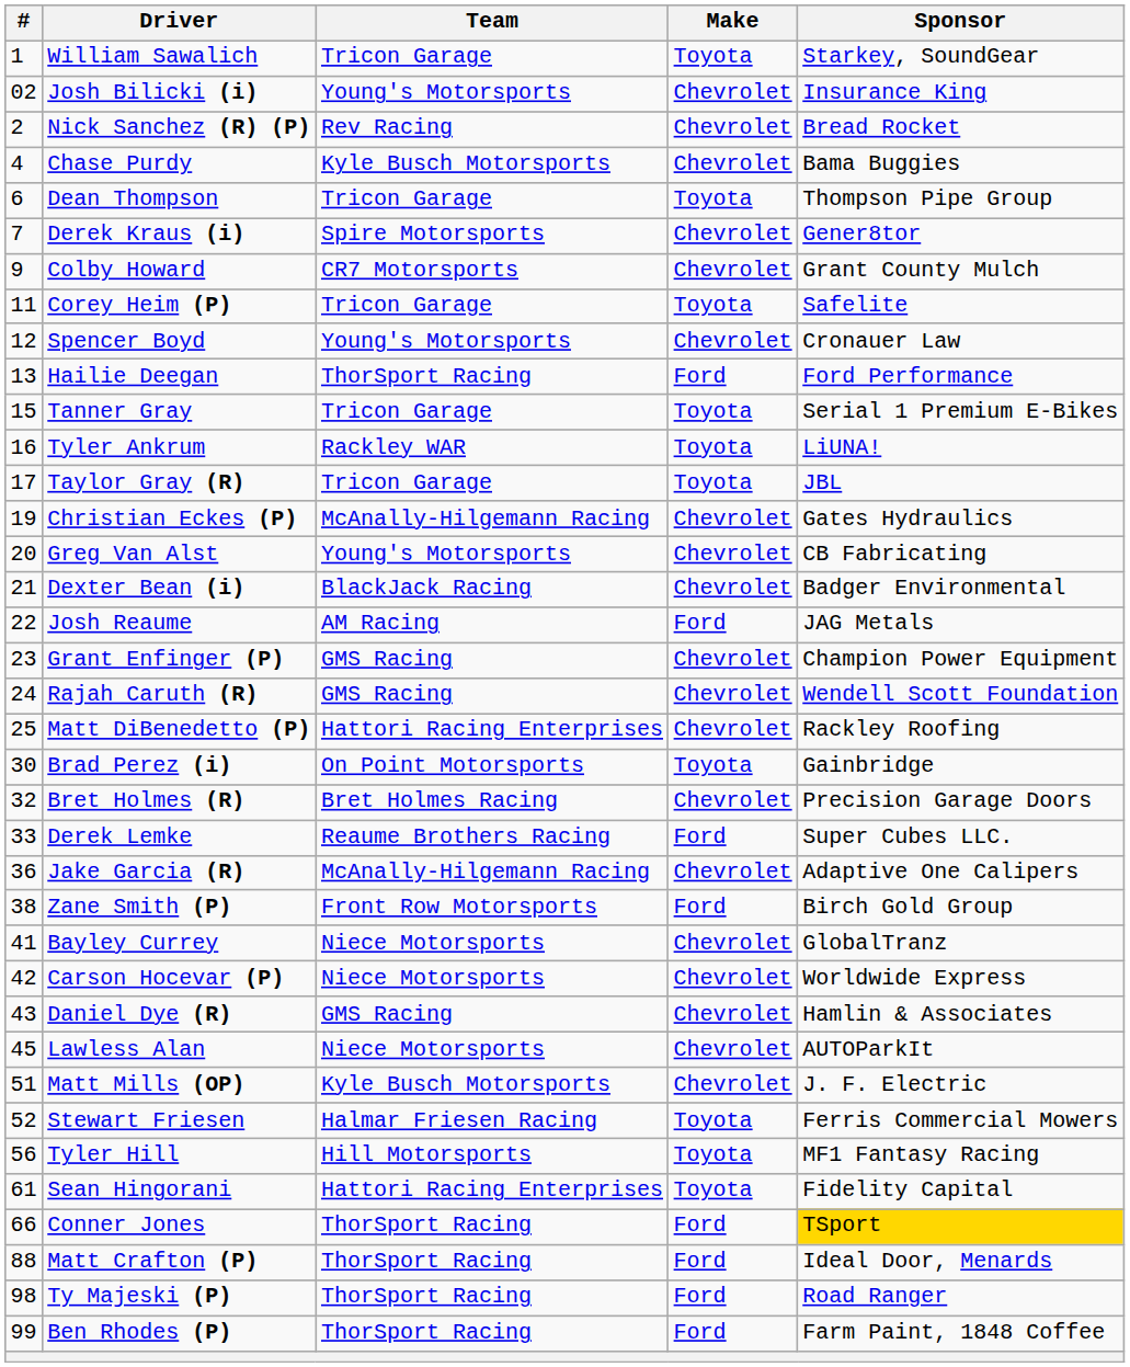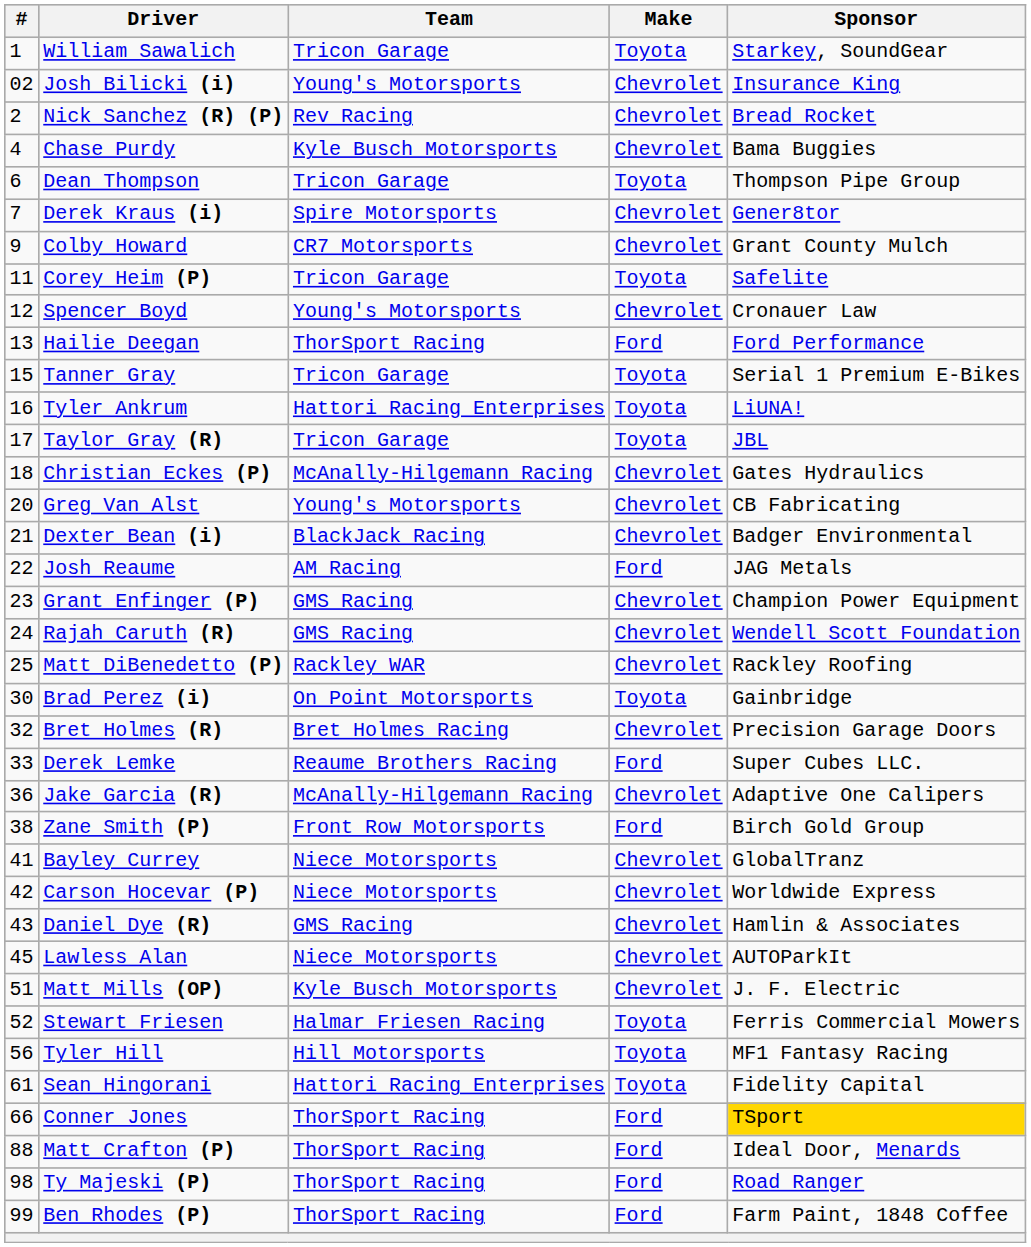Tyler Ankrum | Team: Rackley WAR -> Hattori Racing Enterprises
Christian Eckes (P) | #: 19 -> 18
Matt DiBenedetto (P) | Team: Hattori Racing Enterprises -> Rackley WAR
